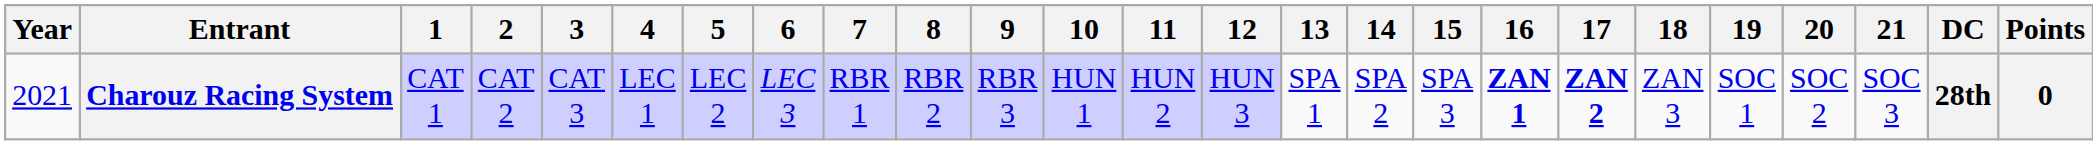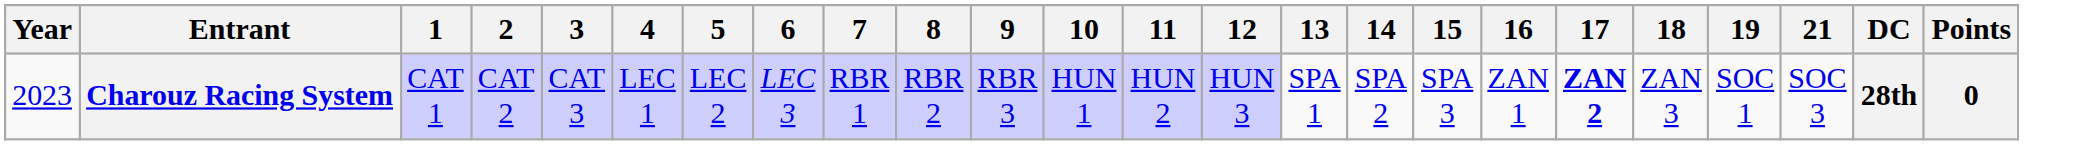- column: 20 | SOC 2
Charouz Racing System | Year: 2021 -> 2023
Charouz Racing System | 16: bold -> normal
